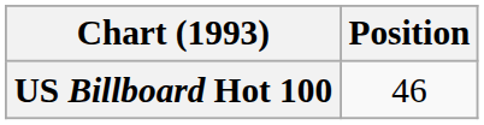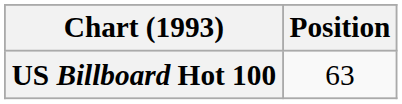US Billboard Hot 100 | Position: 46 -> 63
